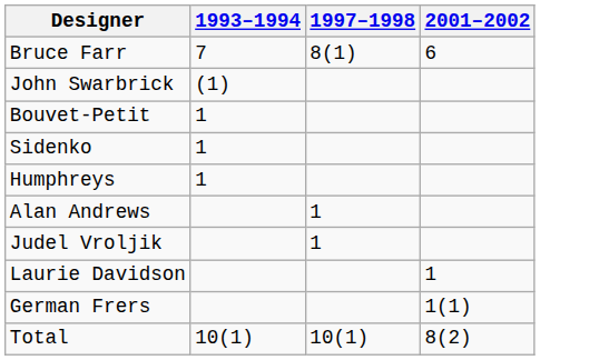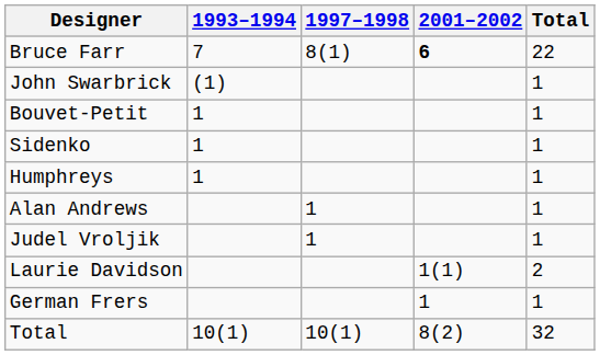+ column: Total | 22 | 1 | 1 | 1 | 1 | 1 | 1 | 2 | 1 | 32
Bruce Farr | 2001–2002: normal -> bold
Laurie Davidson | 2001–2002: 1 -> 1(1)
German Frers | 2001–2002: 1(1) -> 1
